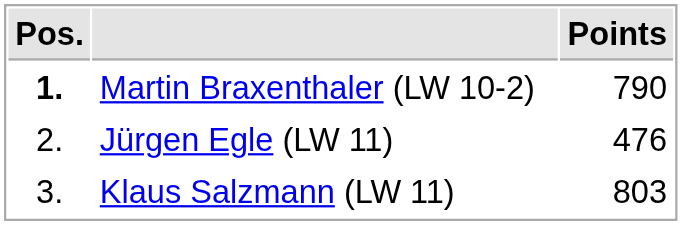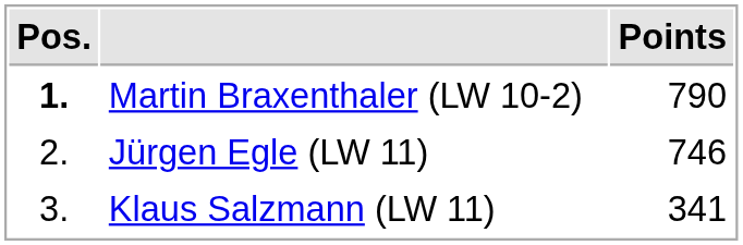Jürgen Egle (LW 11) | Points: 476 -> 746
Klaus Salzmann (LW 11) | Points: 803 -> 341
